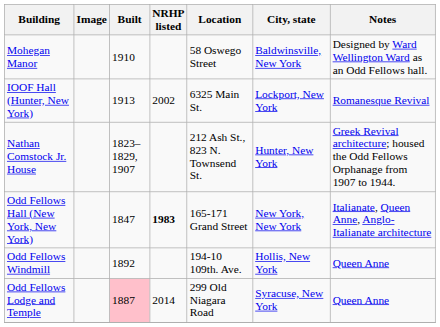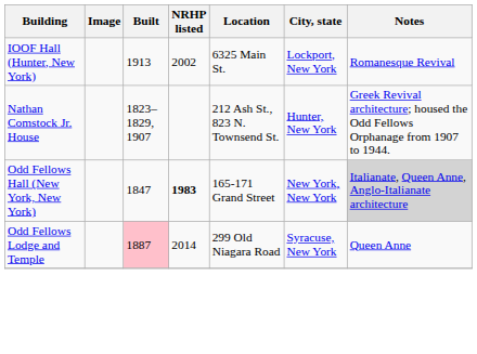- row: Mohegan Manor | 1910 | 58 Oswego Street | Baldwinsville, New York | Designed by Ward Wellington Ward as an Odd Fellows hall.
Odd Fellows Hall (New York, New York) | Notes: no background -> lightgrey background
- row: Odd Fellows Windmill | 1892 | 194-10 109th. Ave. | Hollis, New York | Queen Anne
